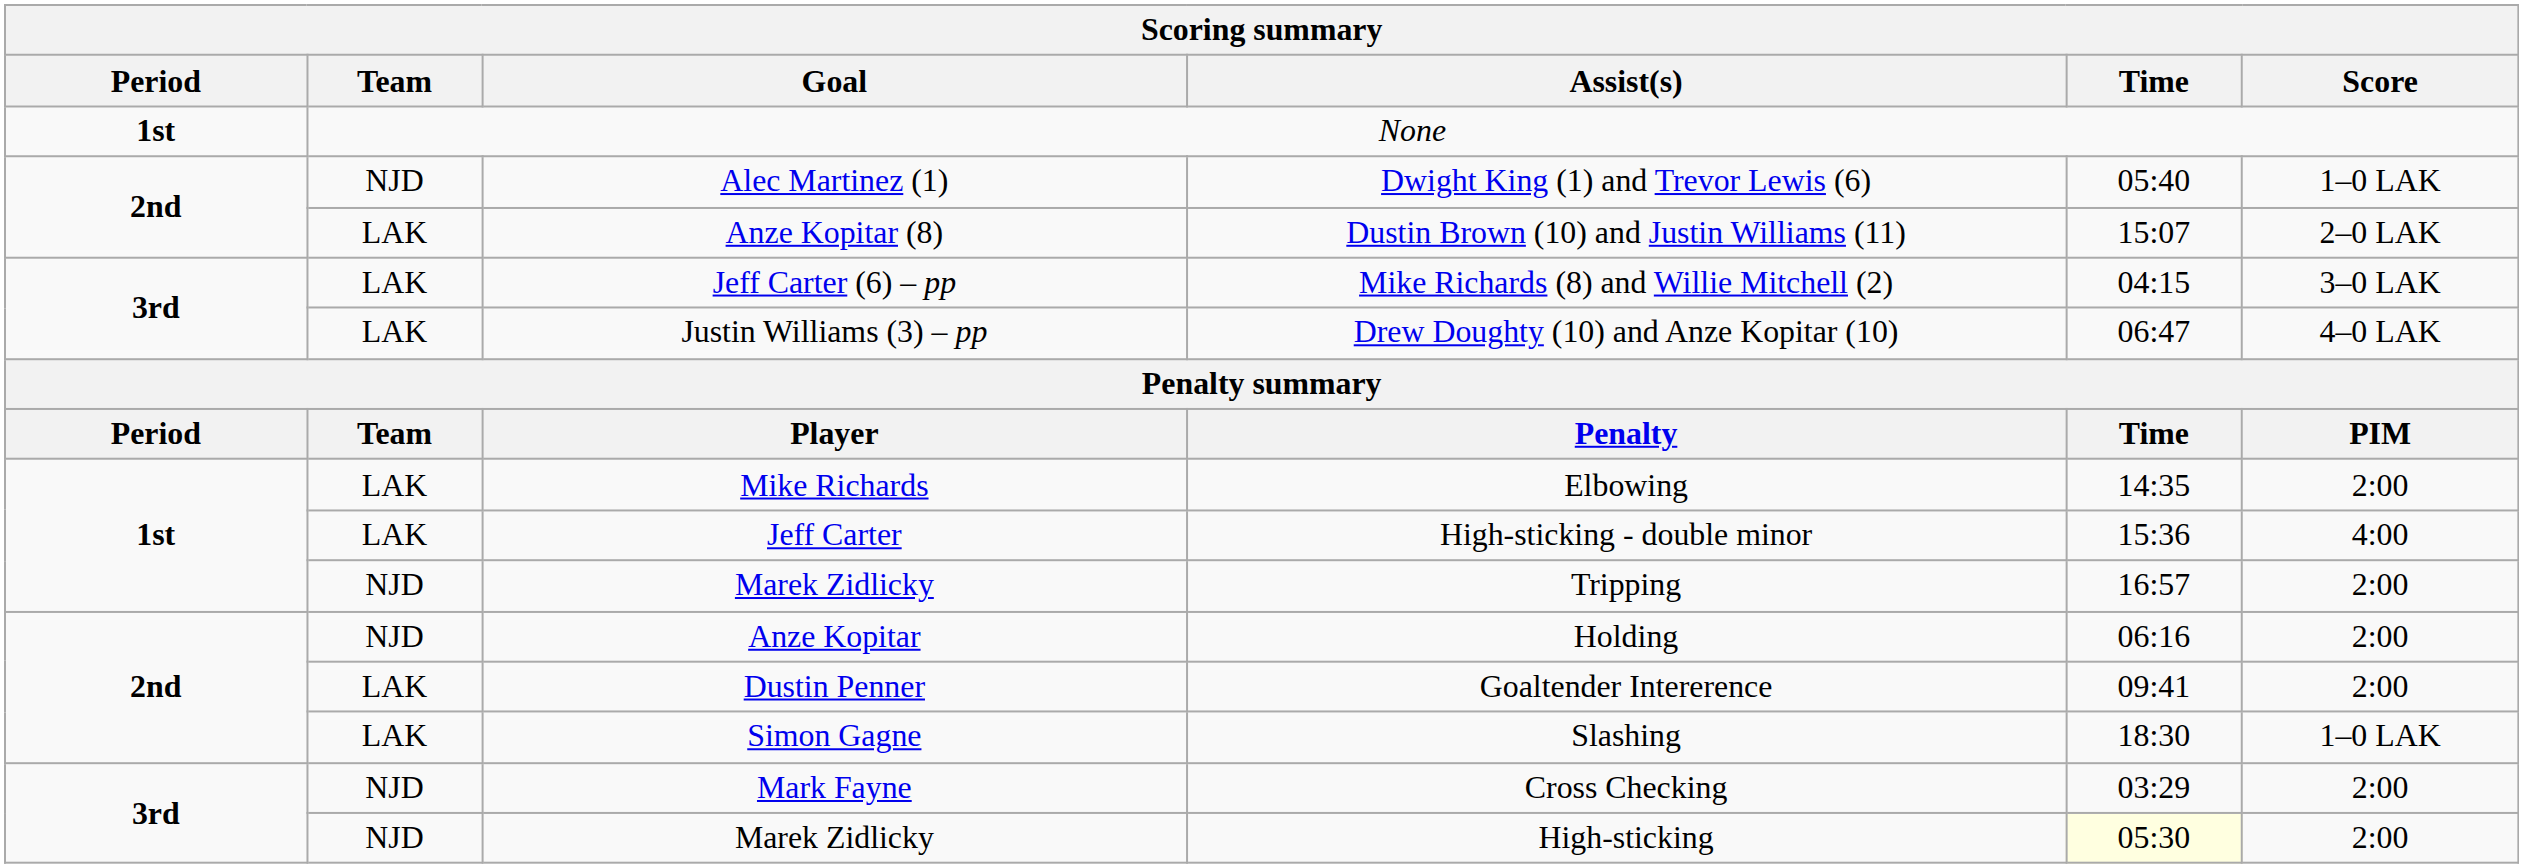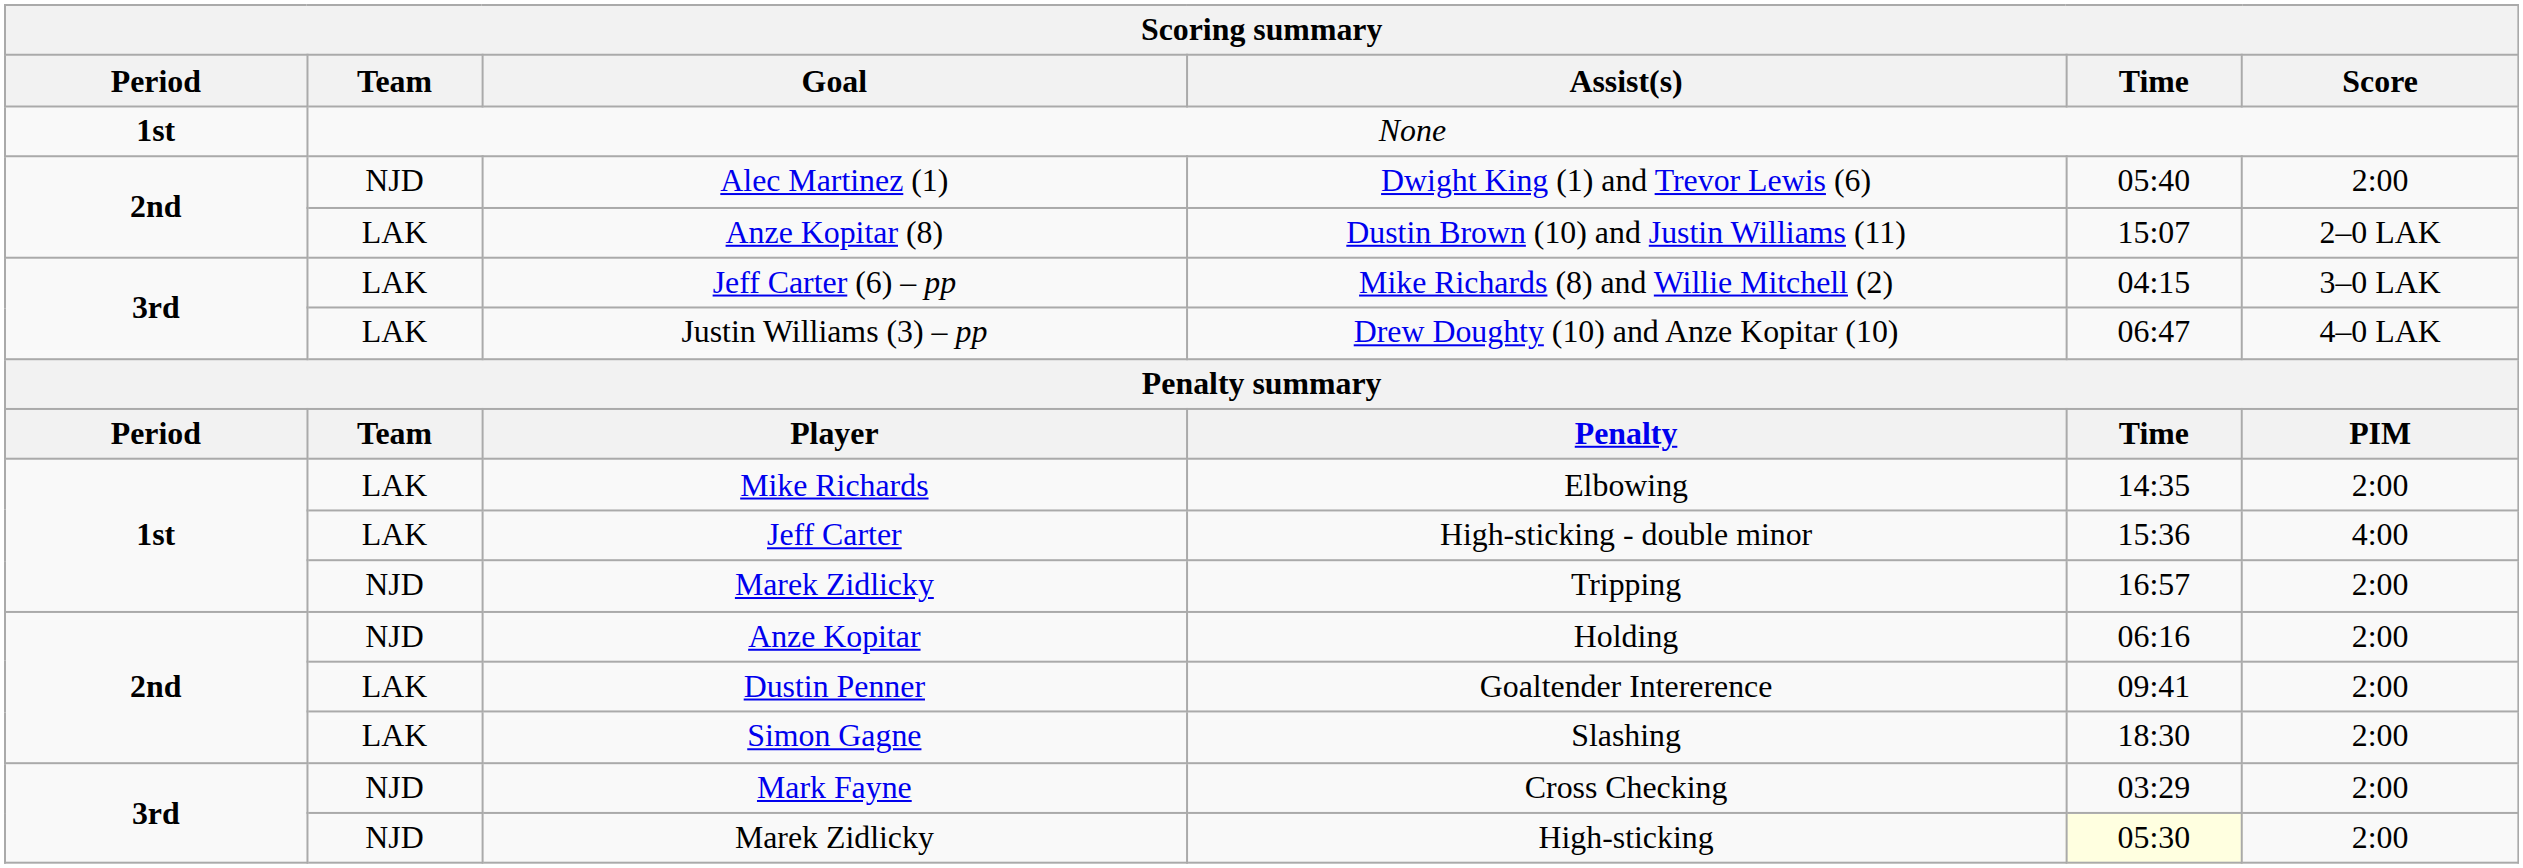Dwight King (1) and Trevor Lewis (6) | Score: 1–0 LAK -> 2:00
Slashing | Score: 1–0 LAK -> 2:00
